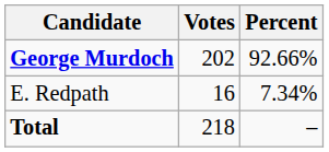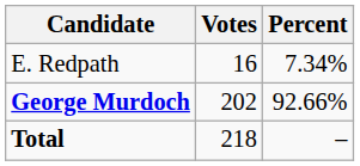rows swapped: George Murdoch <-> E. Redpath
